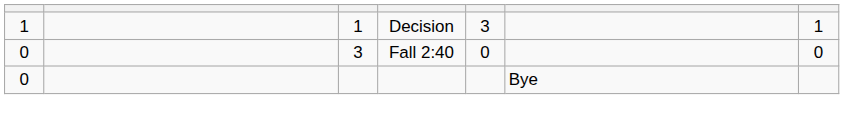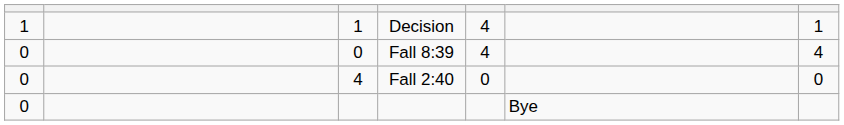Decision | column 5: 3 -> 4
+ row: 0 | 0 | Fall 8:39 | 4 | 4
Fall 2:40 | column 3: 3 -> 4
